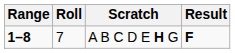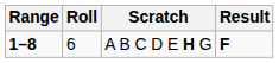A B C D E H G | Roll: 7 -> 6
